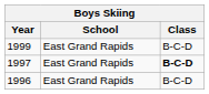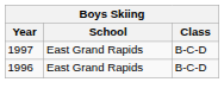- row: 1999 | East Grand Rapids | B-C-D
1997 | Class: bold -> normal
